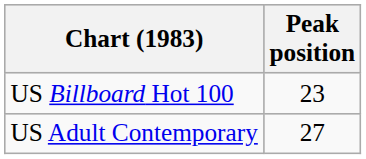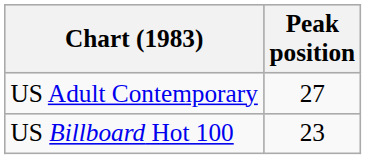rows swapped: US Billboard Hot 100 <-> US Adult Contemporary
